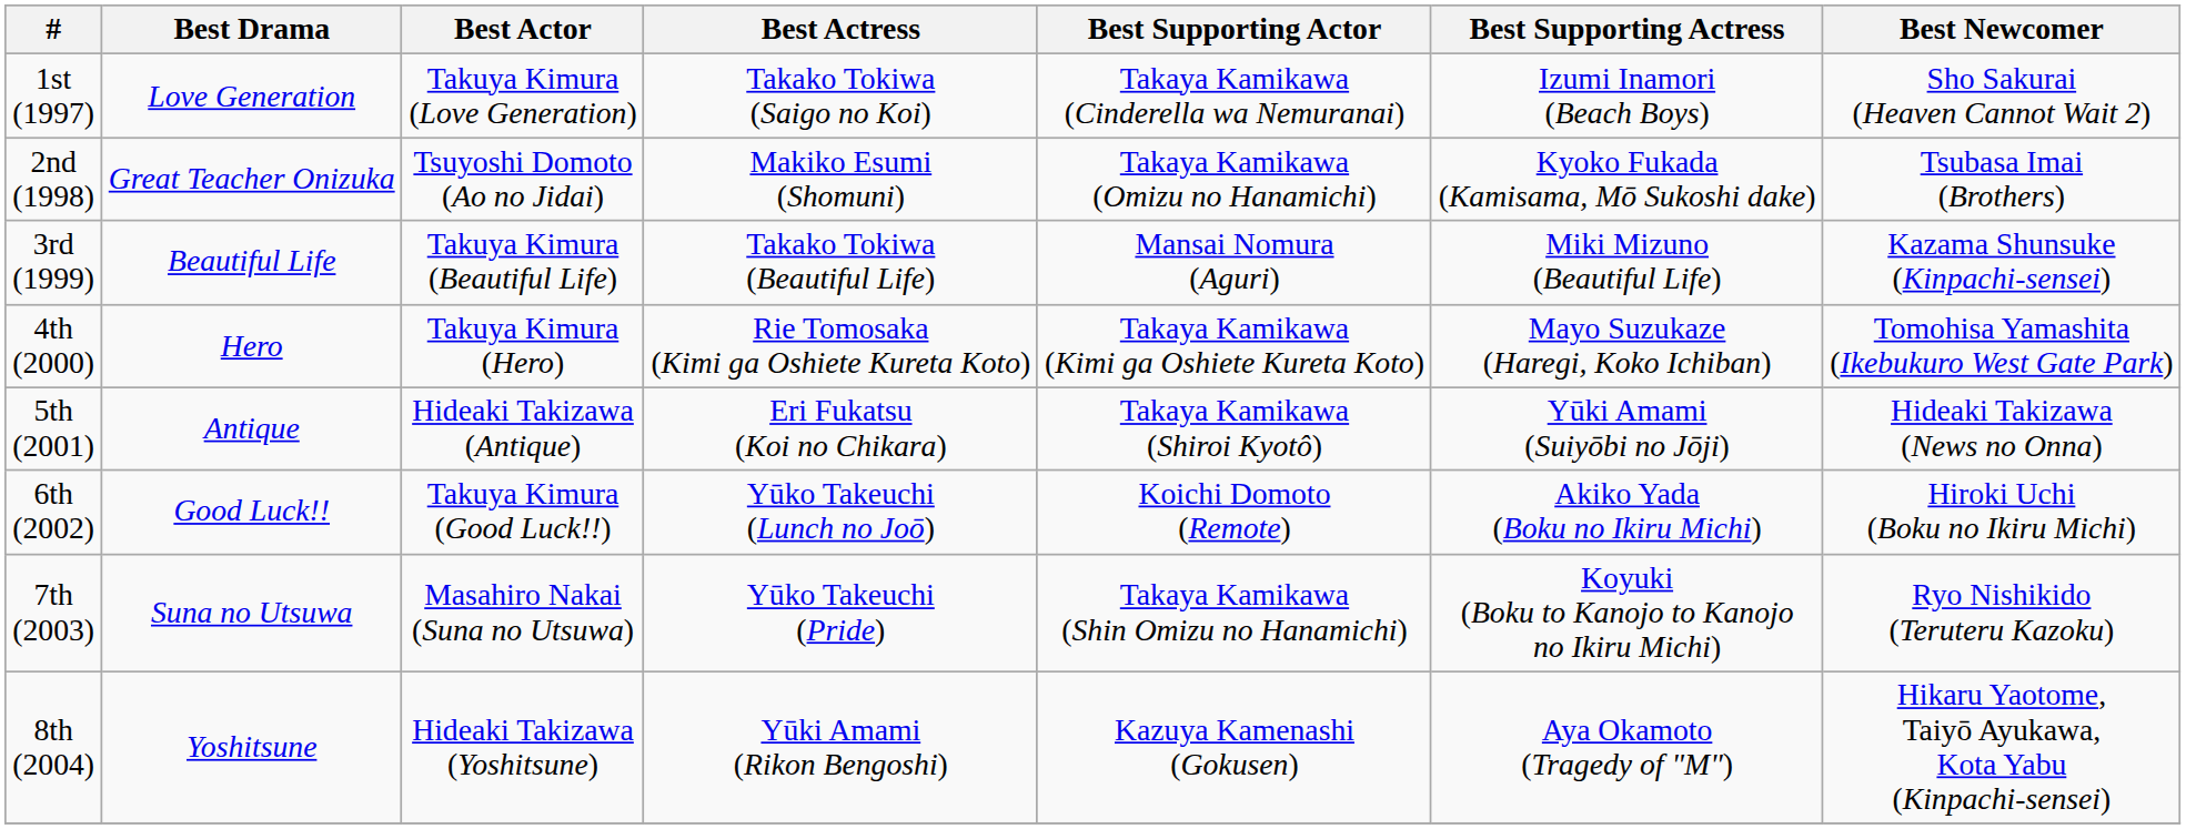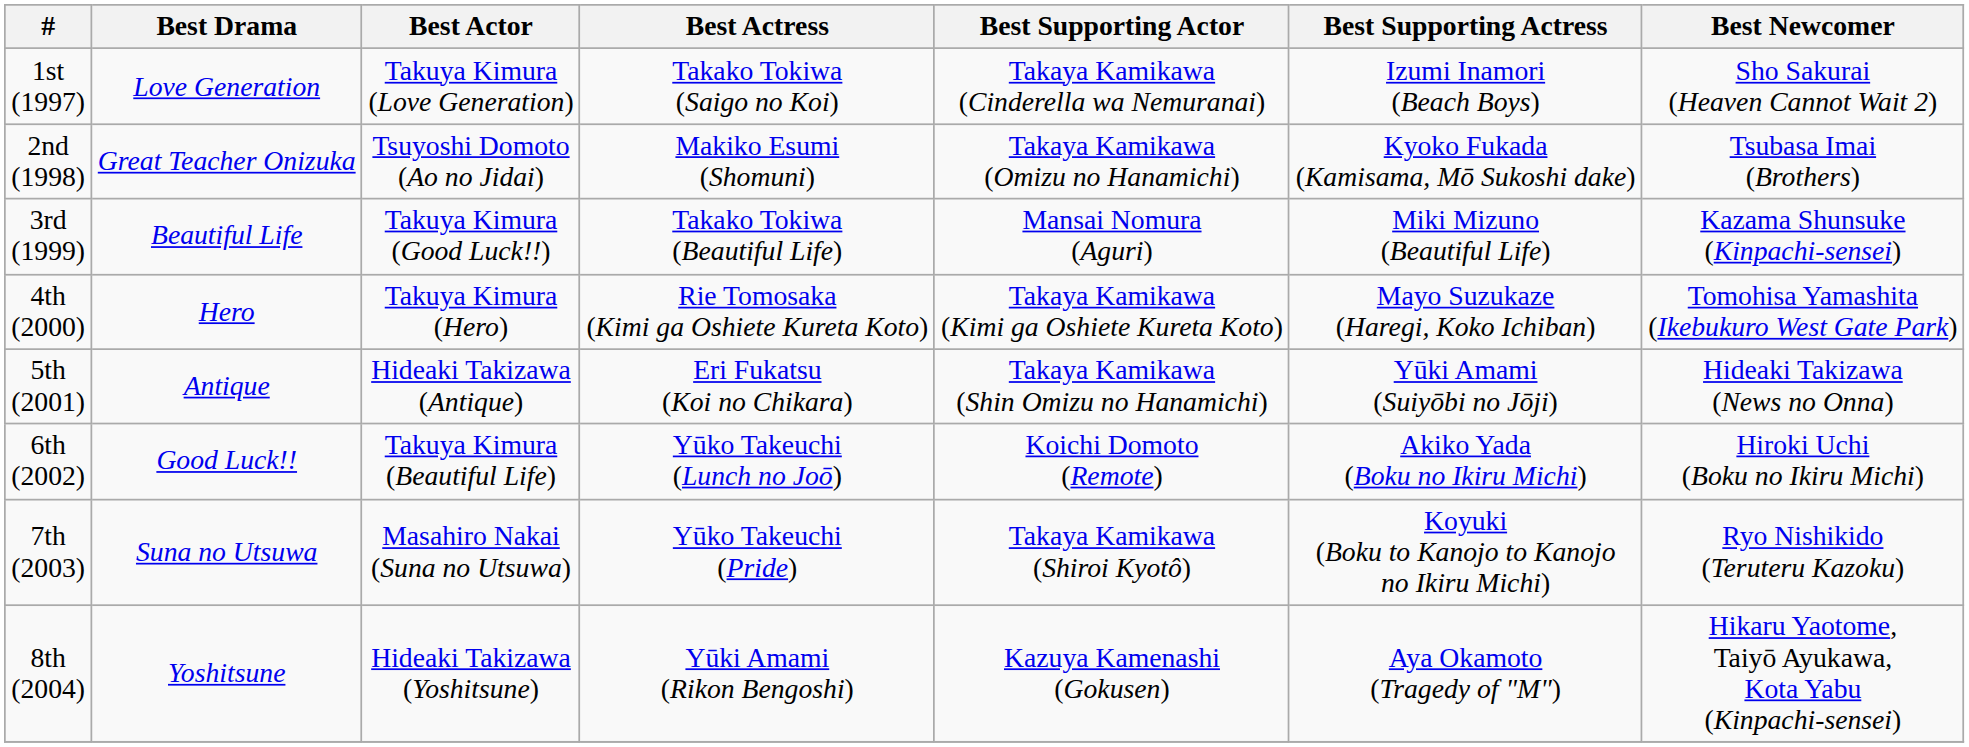3rd (1999) | Best Actor: Takuya Kimura (Beautiful Life) -> Takuya Kimura (Good Luck!!)
5th (2001) | Best Supporting Actor: Takaya Kamikawa (Shiroi Kyotô) -> Takaya Kamikawa (Shin Omizu no Hanamichi)
6th (2002) | Best Actor: Takuya Kimura (Good Luck!!) -> Takuya Kimura (Beautiful Life)
7th (2003) | Best Supporting Actor: Takaya Kamikawa (Shin Omizu no Hanamichi) -> Takaya Kamikawa (Shiroi Kyotô)
